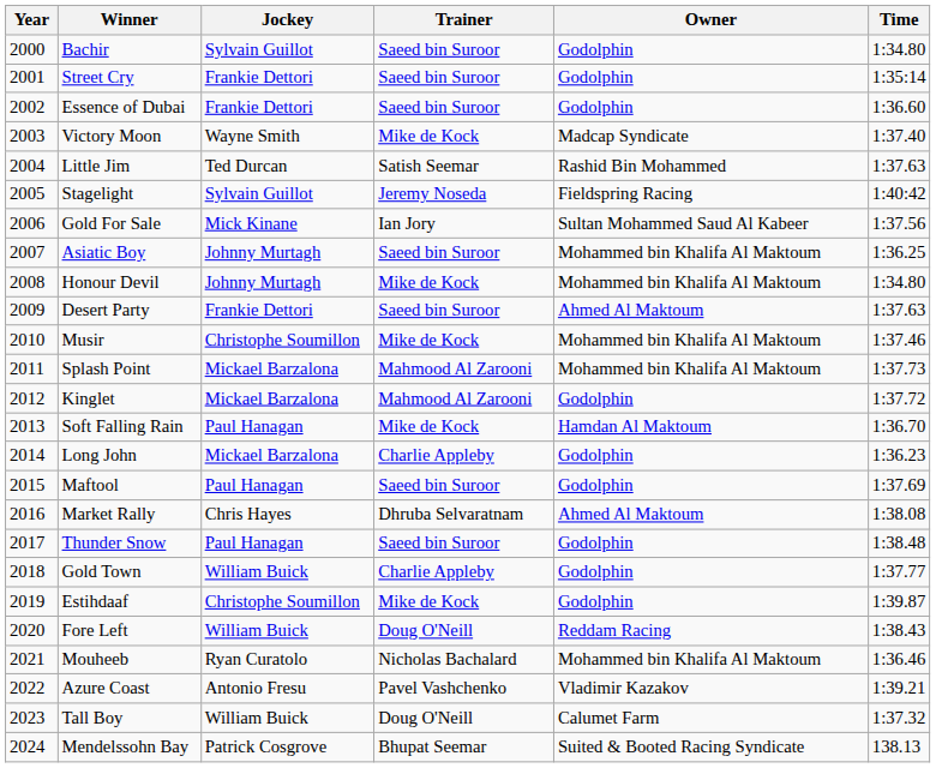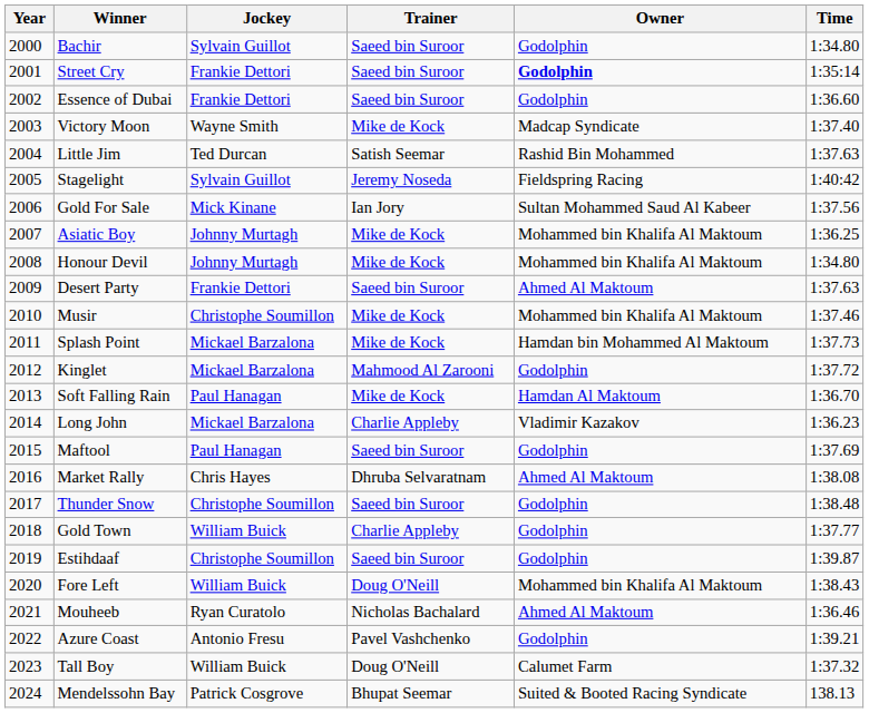Street Cry | Owner: normal -> bold
Asiatic Boy | Trainer: Saeed bin Suroor -> Mike de Kock
Splash Point | Trainer: Mahmood Al Zarooni -> Mike de Kock
Splash Point | Owner: Mohammed bin Khalifa Al Maktoum -> Hamdan bin Mohammed Al Maktoum
Long John | Owner: Godolphin -> Vladimir Kazakov
Thunder Snow | Jockey: Paul Hanagan -> Christophe Soumillon
Estihdaaf | Trainer: Mike de Kock -> Saeed bin Suroor
Fore Left | Owner: Reddam Racing -> Mohammed bin Khalifa Al Maktoum
Mouheeb | Owner: Mohammed bin Khalifa Al Maktoum -> Ahmed Al Maktoum
Azure Coast | Owner: Vladimir Kazakov -> Godolphin
